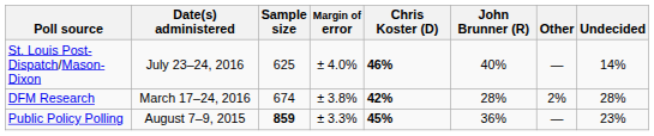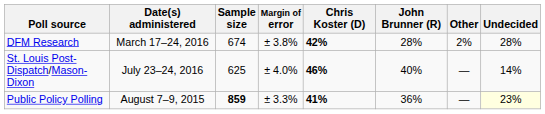rows swapped: St. Louis Post-Dispatch/Mason-Dixon <-> DFM Research
Public Policy Polling | Chris Koster (D): 45% -> 41%
Public Policy Polling | Undecided: no background -> lightyellow background
